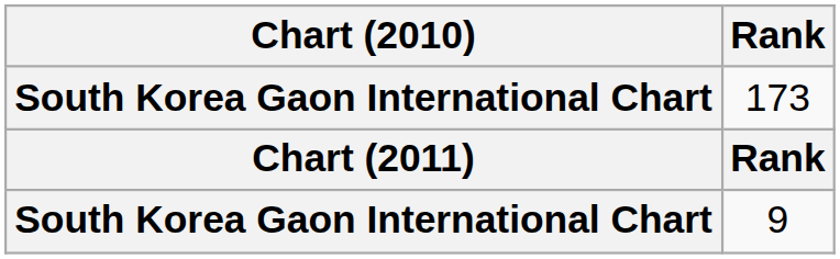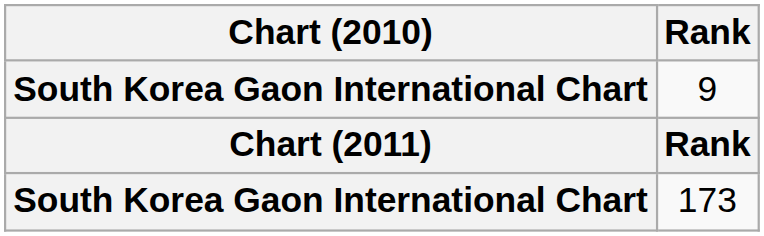rows swapped: 9 <-> 173
